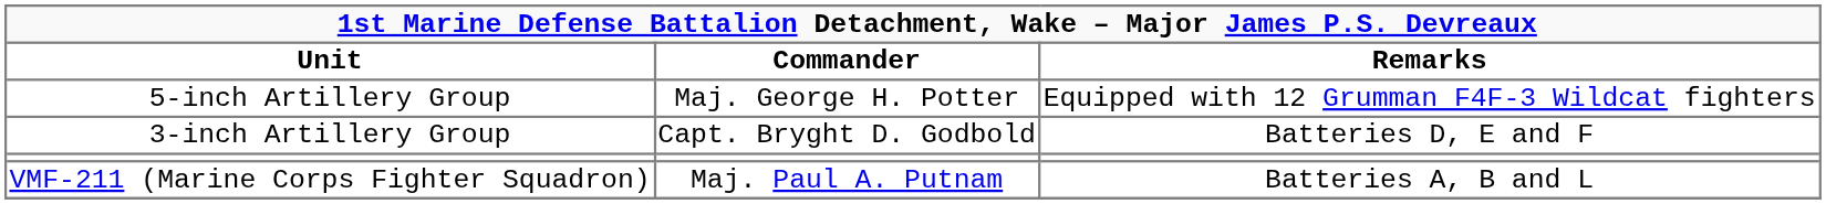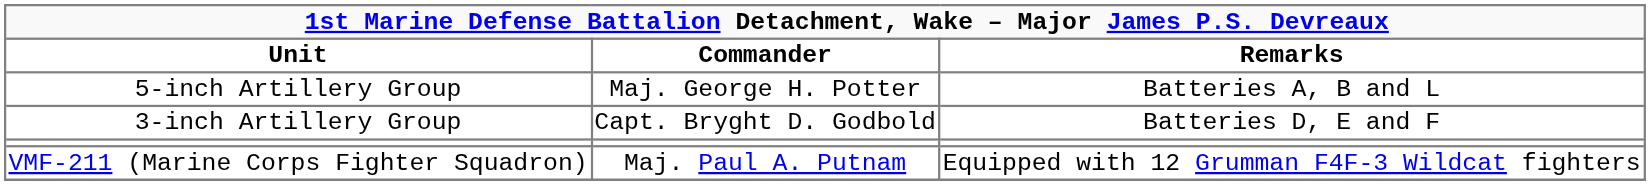5-inch Artillery Group | Remarks: Equipped with 12 Grumman F4F-3 Wildcat fighters -> Batteries A, B and L
VMF-211 (Marine Corps Fighter Squadron) | Remarks: Batteries A, B and L -> Equipped with 12 Grumman F4F-3 Wildcat fighters
